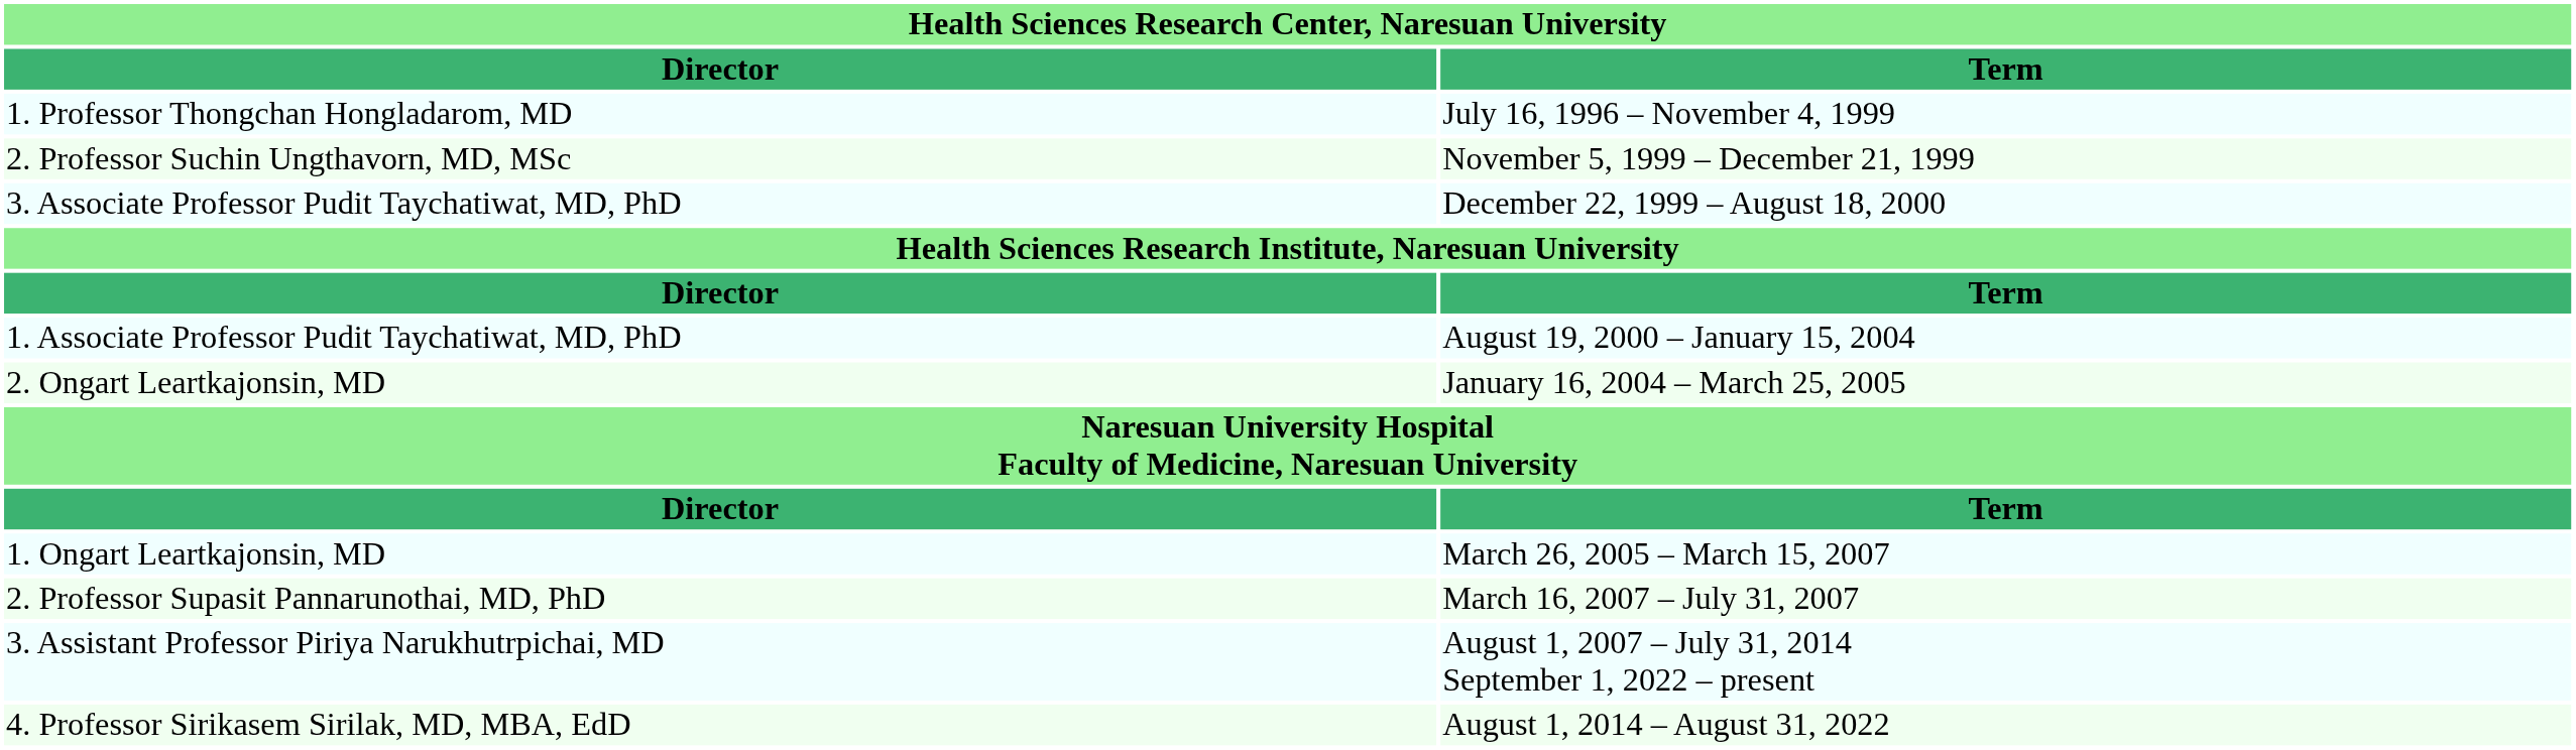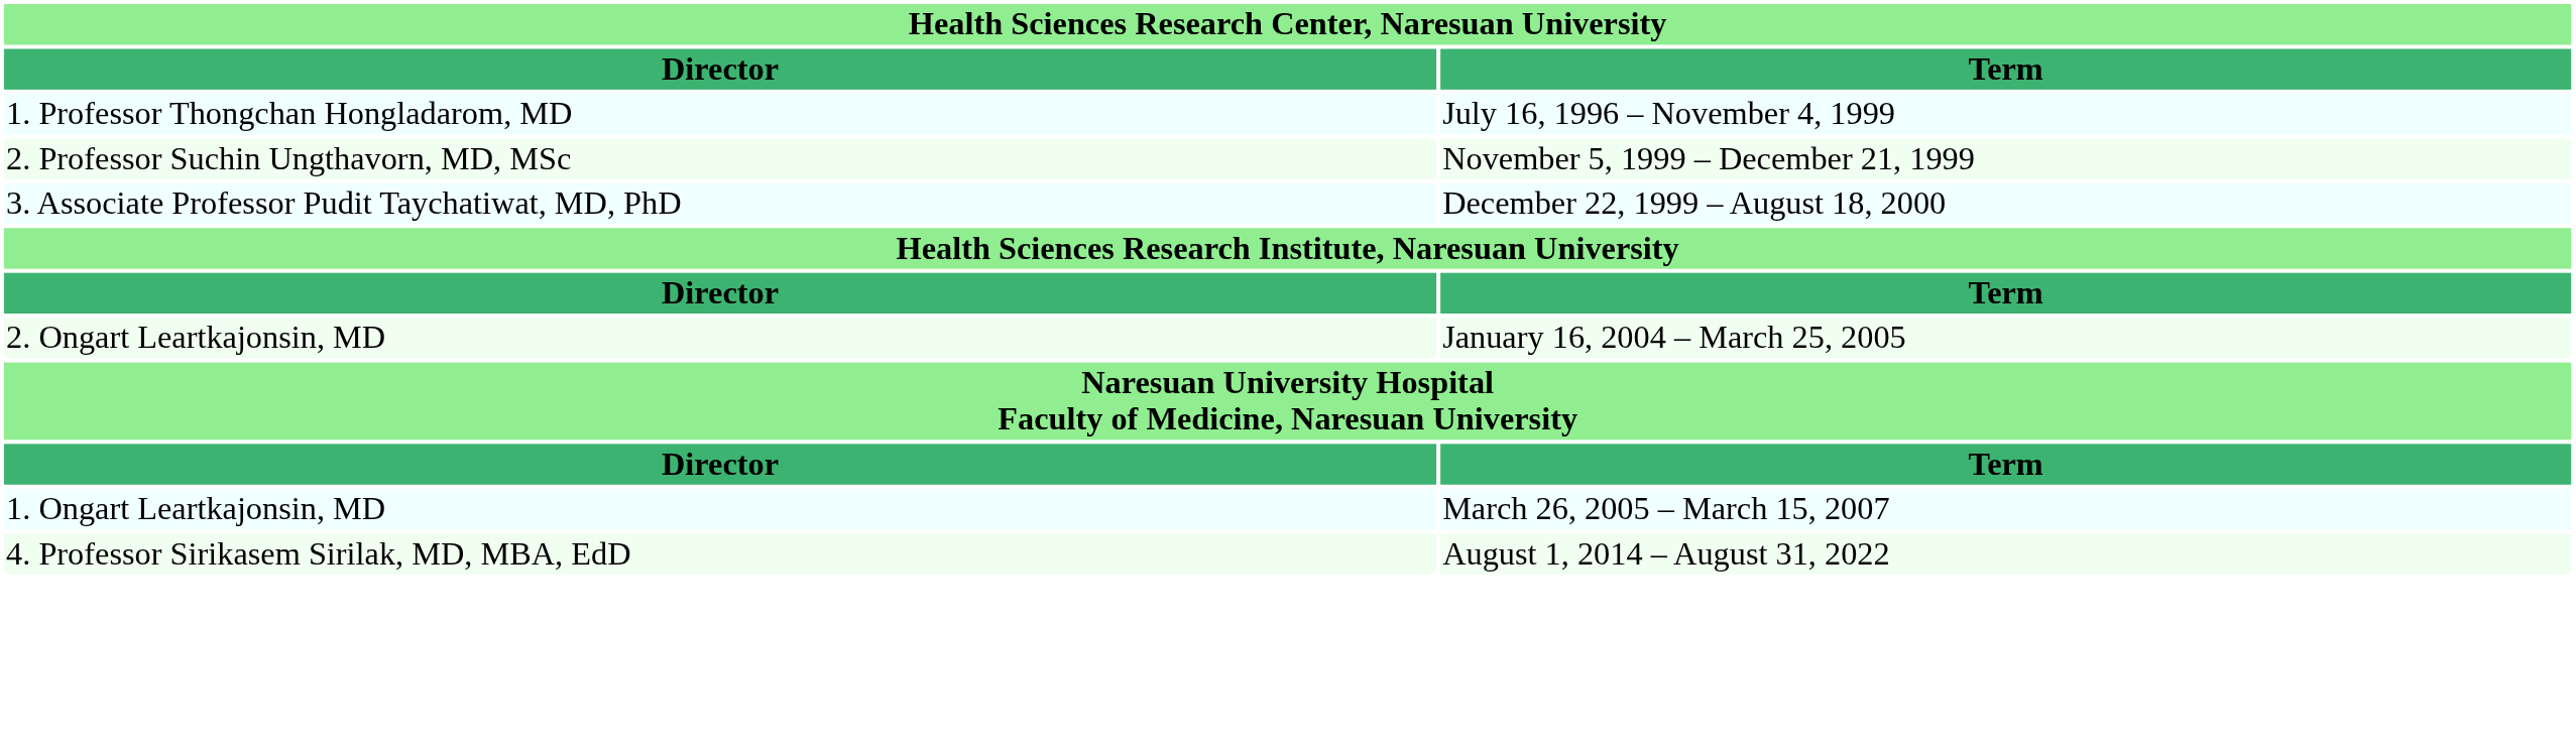- row: 1. Associate Professor Pudit Taychatiwat, MD, PhD | August 19, 2000 – January 15, 2004
- row: 2. Professor Supasit Pannarunothai, MD, PhD | March 16, 2007 – July 31, 2007
- row: 3. Assistant Professor Piriya Narukhutrpichai, MD | August 1, 2007 – July 31, 2014 September 1, 2022 – present
